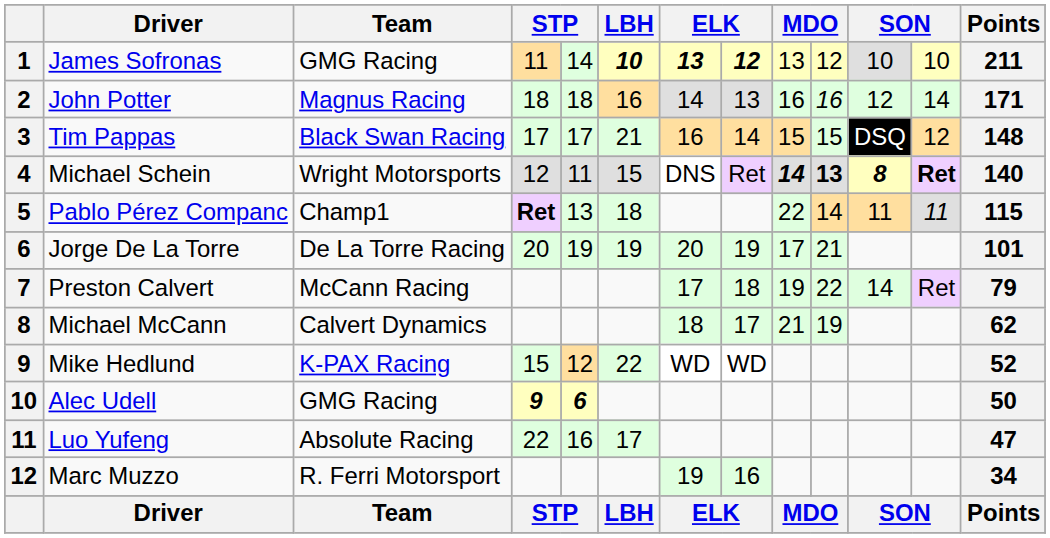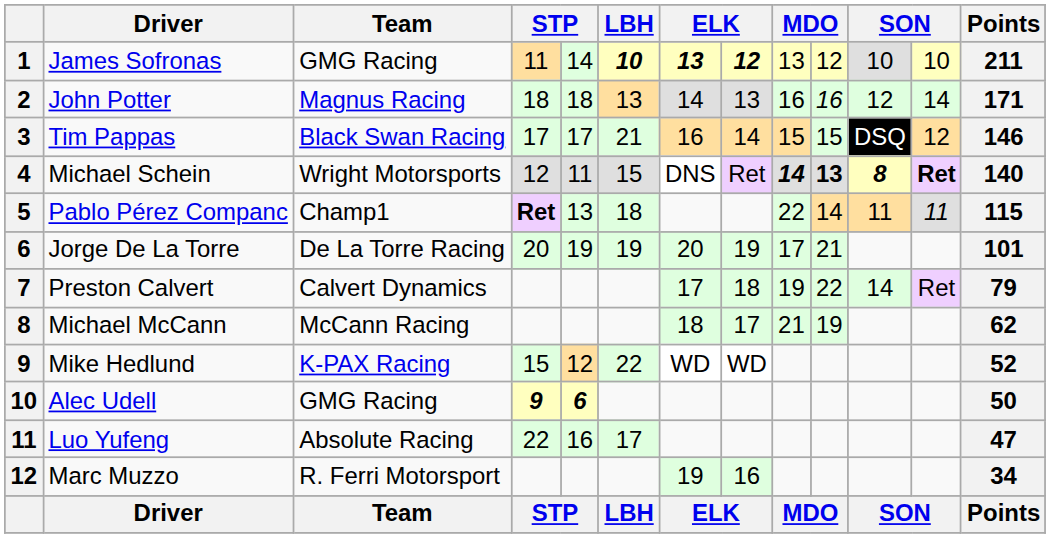John Potter | LBH: 16 -> 13
Tim Pappas | Points: 148 -> 146
Preston Calvert | Team: McCann Racing -> Calvert Dynamics
Michael McCann | Team: Calvert Dynamics -> McCann Racing
